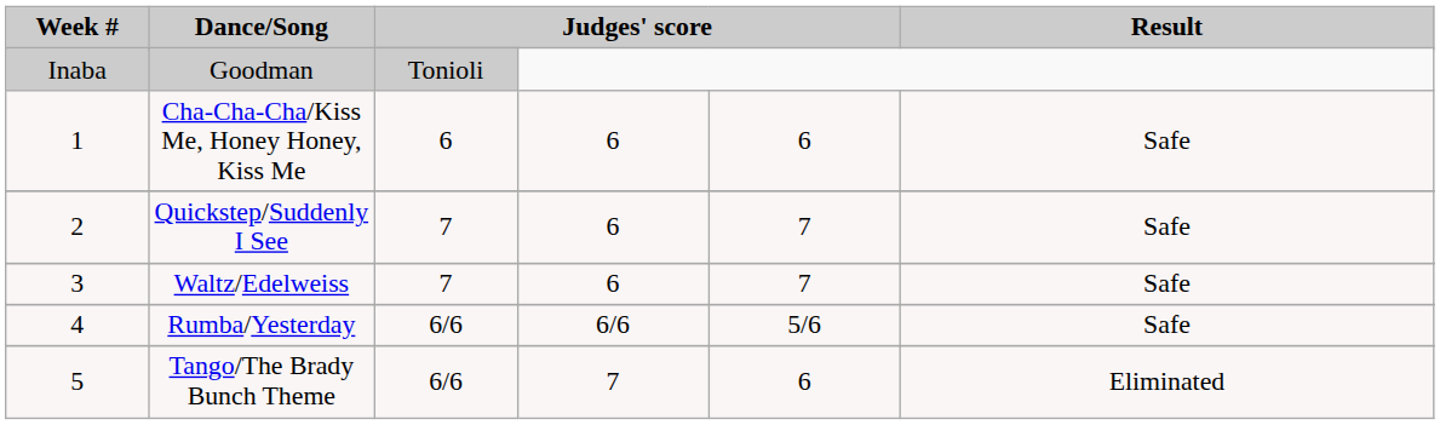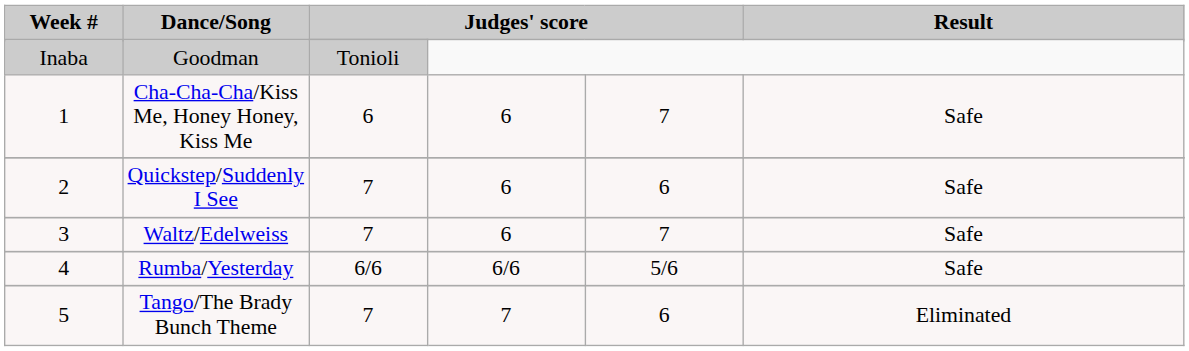Cha-Cha-Cha/Kiss Me, Honey Honey, Kiss Me | column 5: 6 -> 7
Quickstep/Suddenly I See | column 5: 7 -> 6
Tango/The Brady Bunch Theme | column 3: 6/6 -> 7
